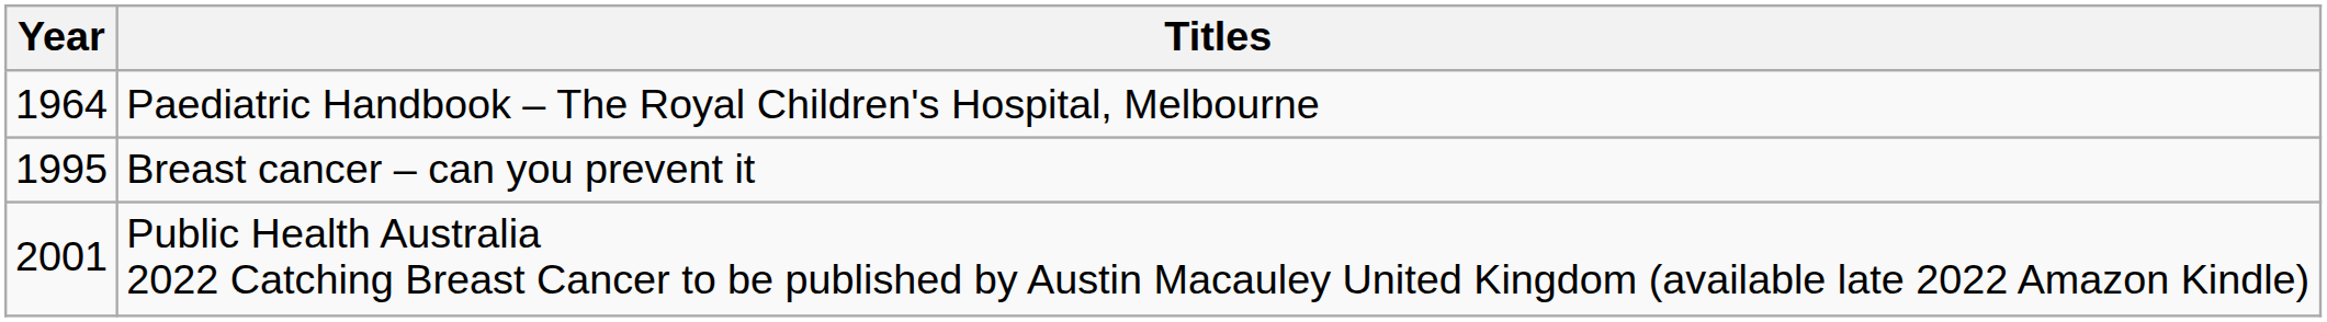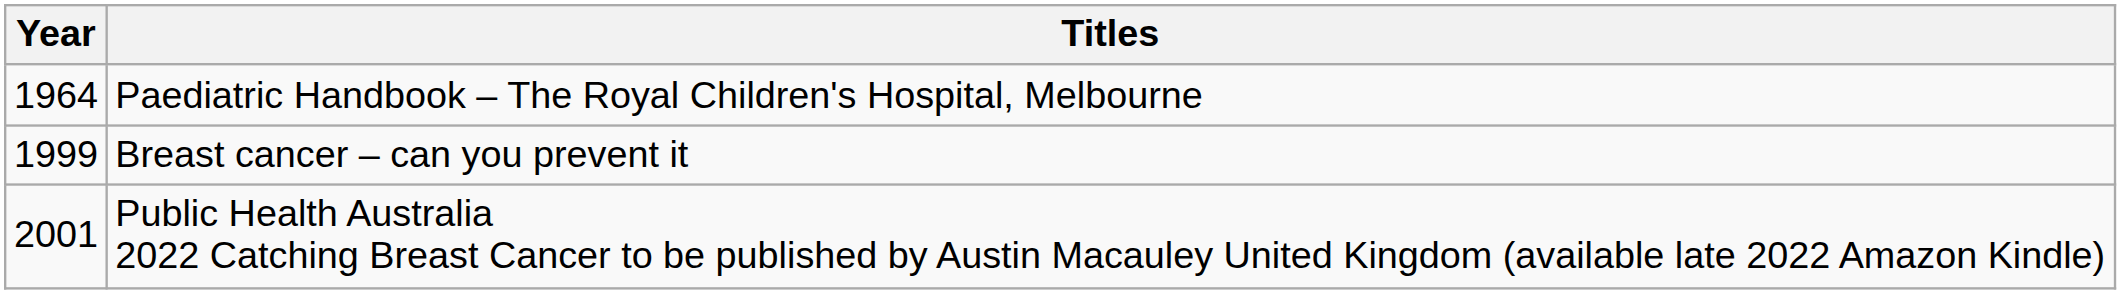Breast cancer – can you prevent it | Year: 1995 -> 1999
